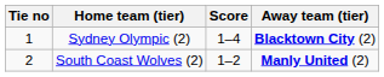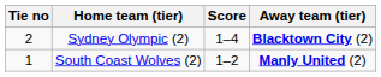Sydney Olympic (2) | Tie no: 1 -> 2
South Coast Wolves (2) | Tie no: 2 -> 1
